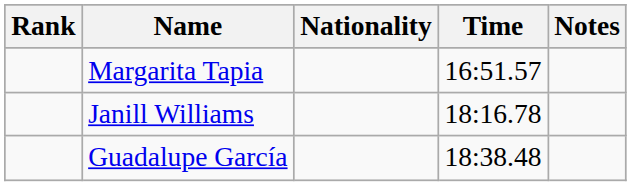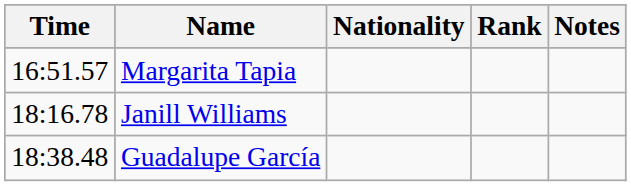columns swapped: Rank <-> Time
